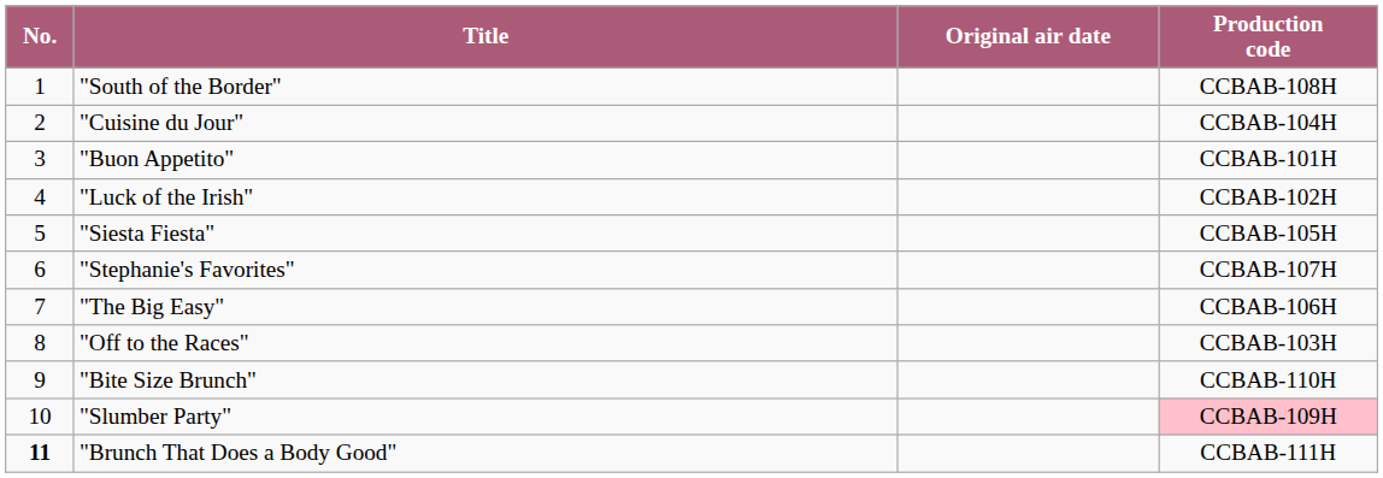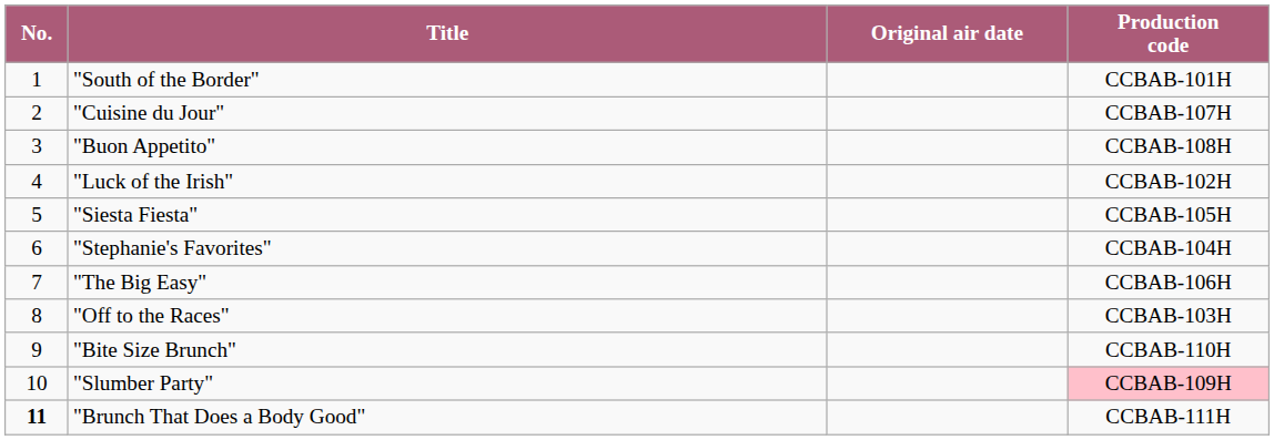"South of the Border" | Production code: CCBAB-108H -> CCBAB-101H
"Cuisine du Jour" | Production code: CCBAB-104H -> CCBAB-107H
"Buon Appetito" | Production code: CCBAB-101H -> CCBAB-108H
"Stephanie's Favorites" | Production code: CCBAB-107H -> CCBAB-104H
